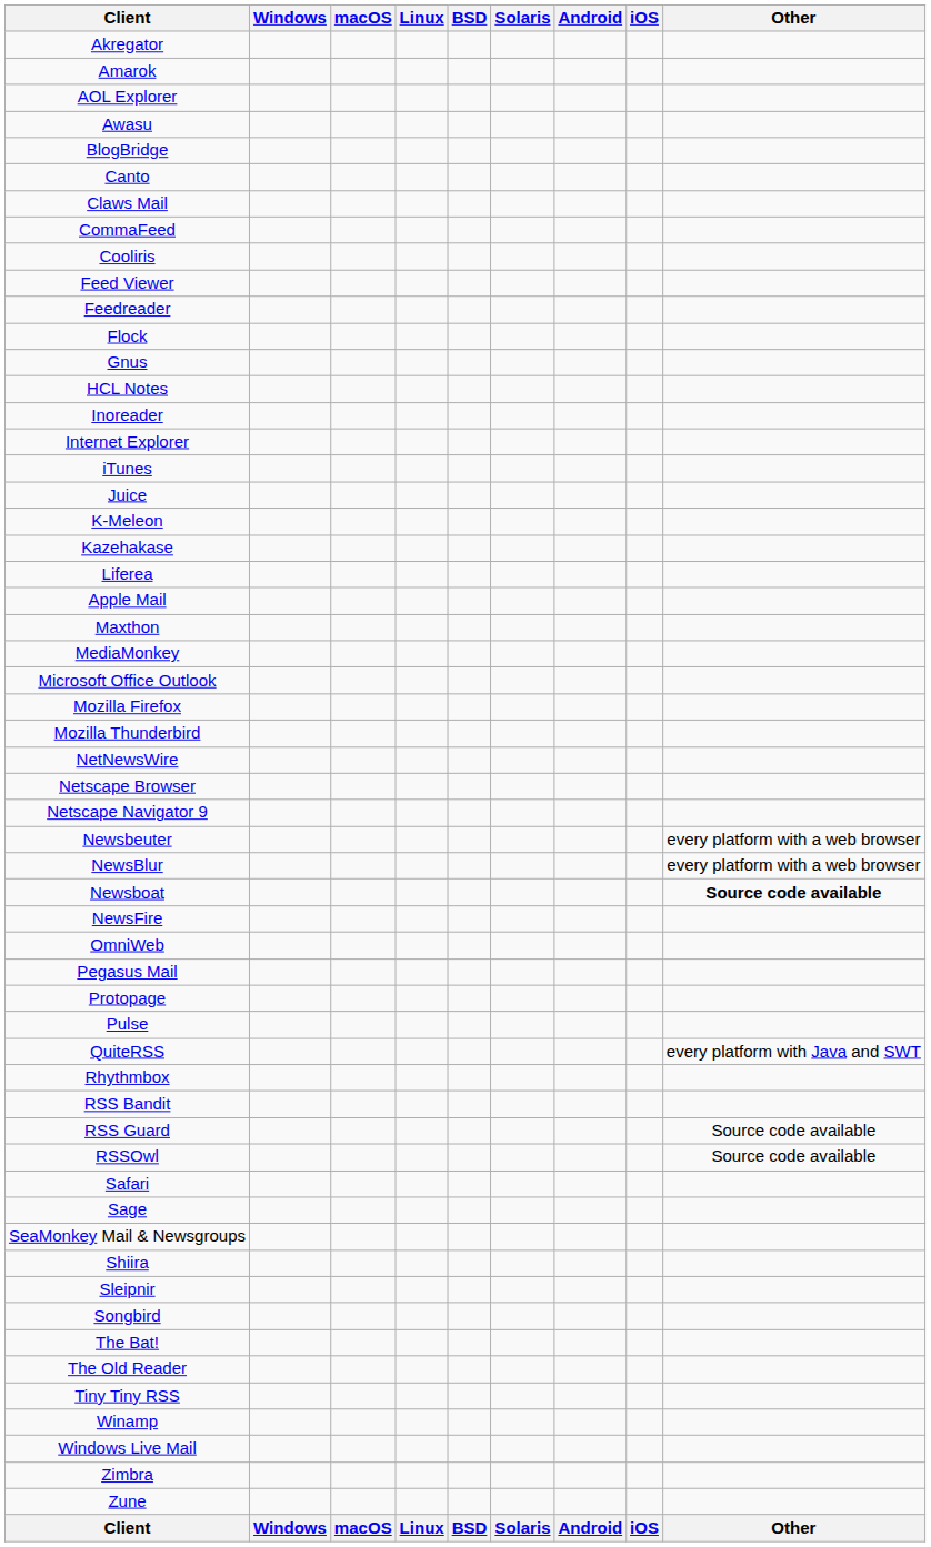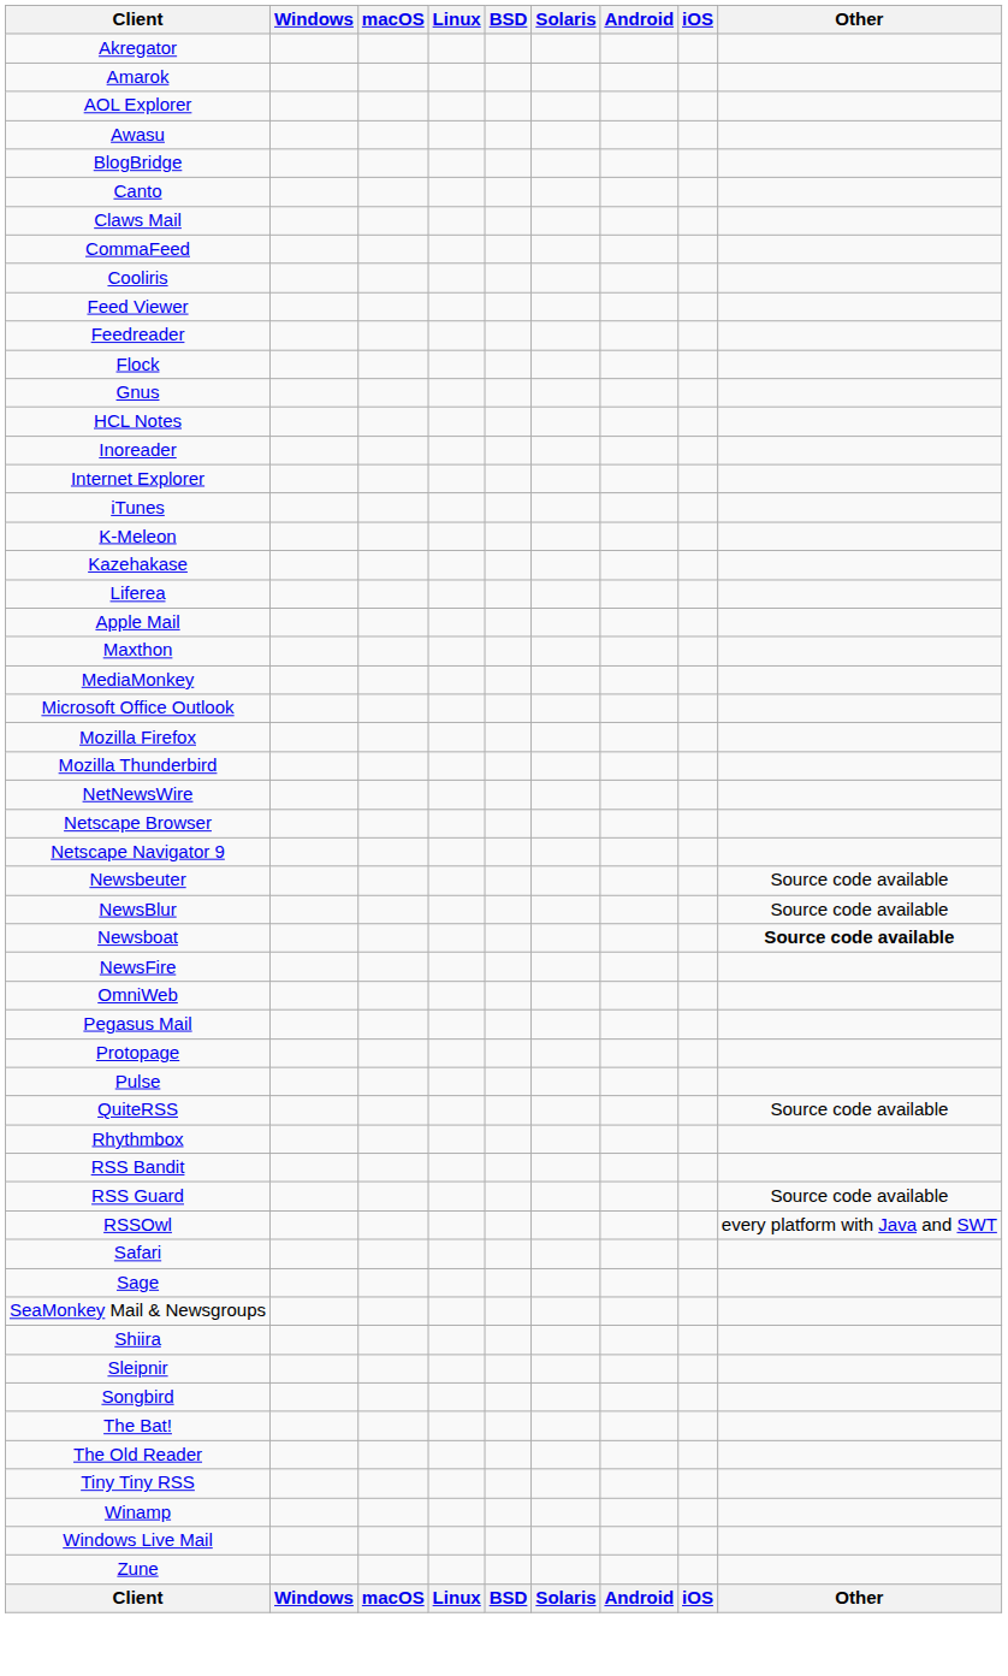- row: Juice
Newsbeuter | Other: every platform with a web browser -> Source code available
NewsBlur | Other: every platform with a web browser -> Source code available
QuiteRSS | Other: every platform with Java and SWT -> Source code available
RSSOwl | Other: Source code available -> every platform with Java and SWT
- row: Zimbra
